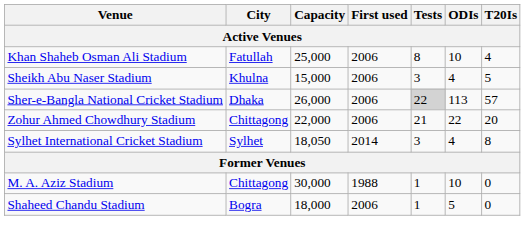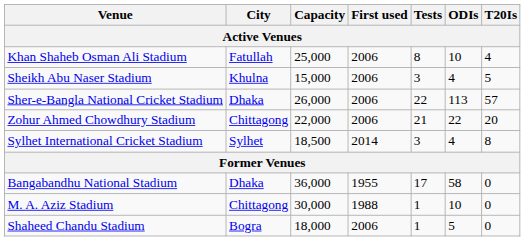Sher-e-Bangla National Cricket Stadium | Tests: lightgrey background -> no background
Sylhet International Cricket Stadium | Capacity: 18,050 -> 18,500
+ row: Bangabandhu National Stadium | Dhaka | 36,000 | 1955 | 17 | 58 | 0
